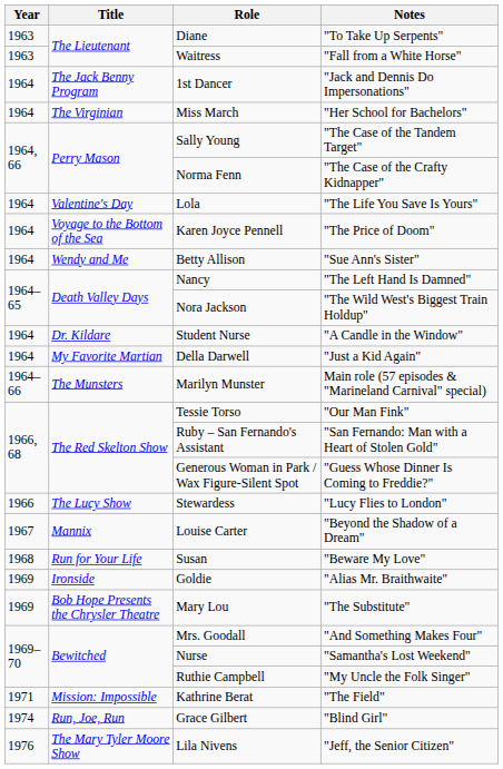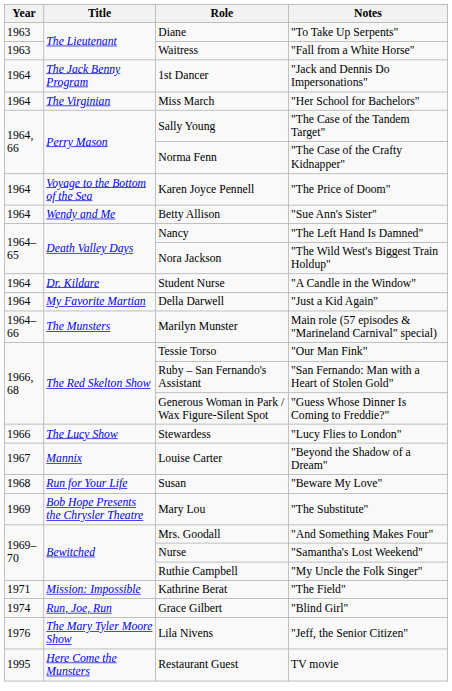- row: 1964 | Valentine's Day | Lola | "The Life You Save Is Yours"
- row: 1969 | Ironside | Goldie | "Alias Mr. Braithwaite"
+ row: 1995 | Here Come the Munsters | Restaurant Guest | TV movie
